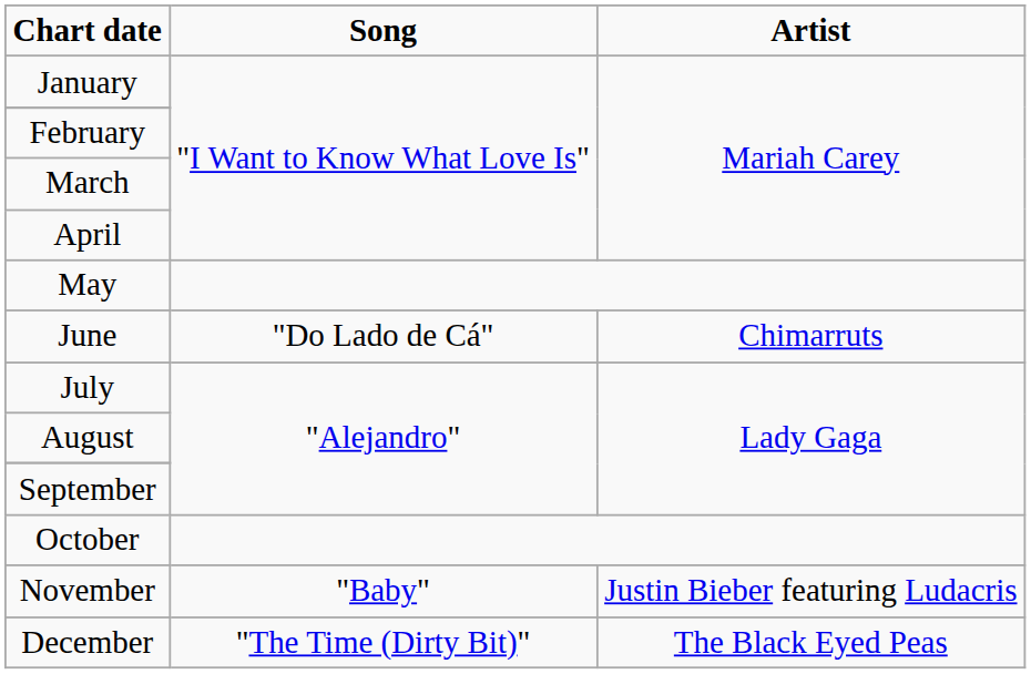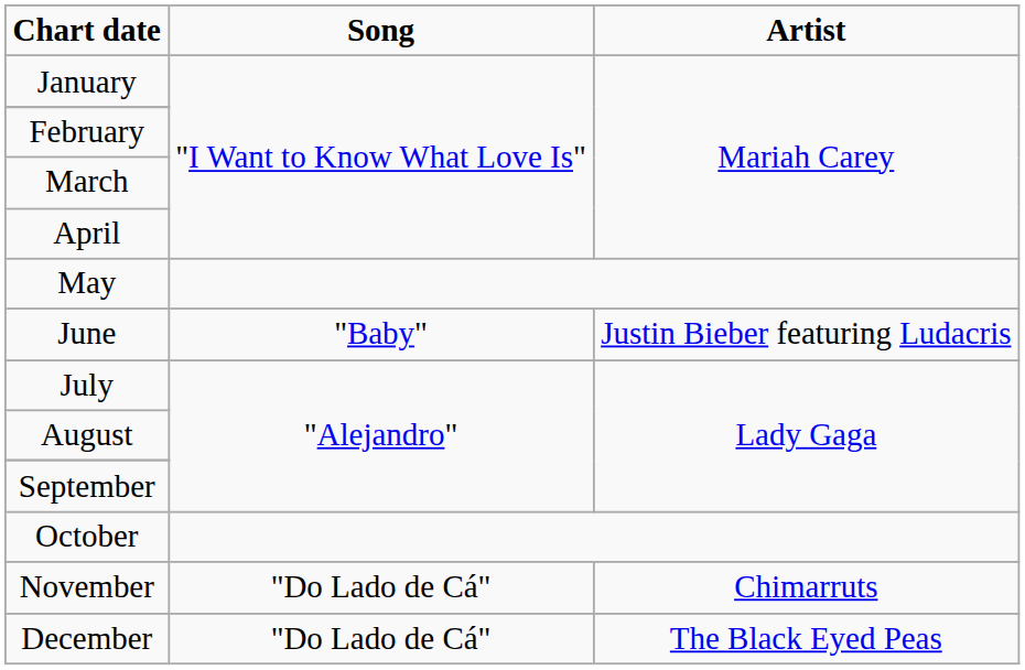June | Song: "Do Lado de Cá" -> "Baby"
June | Artist: Chimarruts -> Justin Bieber featuring Ludacris
November | Song: "Baby" -> "Do Lado de Cá"
November | Artist: Justin Bieber featuring Ludacris -> Chimarruts
December | Song: "The Time (Dirty Bit)" -> "Do Lado de Cá"
